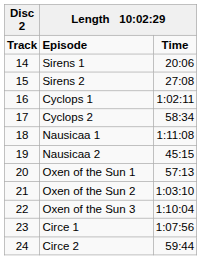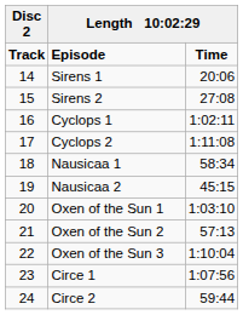Cyclops 2 | column 3: 58:34 -> 1:11:08
Nausicaa 1 | column 3: 1:11:08 -> 58:34
Oxen of the Sun 1 | column 3: 57:13 -> 1:03:10
Oxen of the Sun 2 | column 3: 1:03:10 -> 57:13
